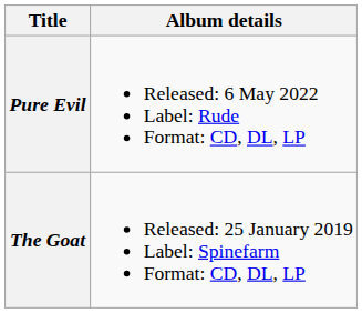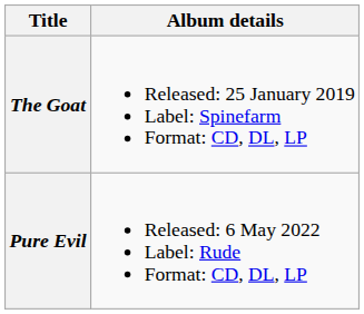rows swapped: The Goat <-> Pure Evil
